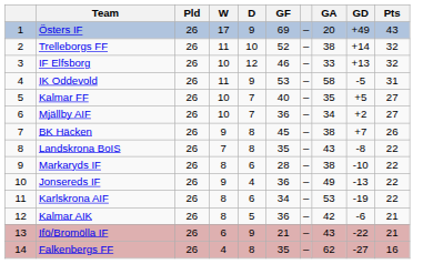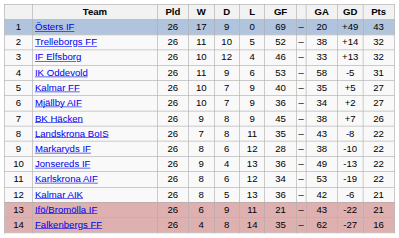+ column: L | 0 | 5 | 4 | 6 | 9 | 9 | 9 | 11 | 12 | 13 | 12 | 13 | 11 | 14
